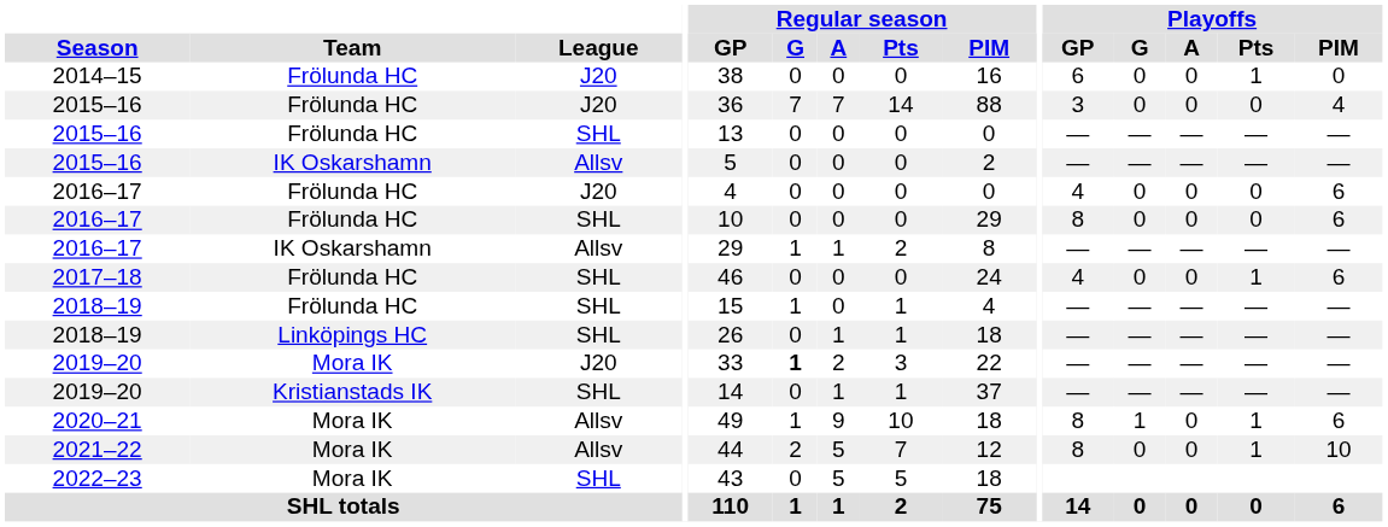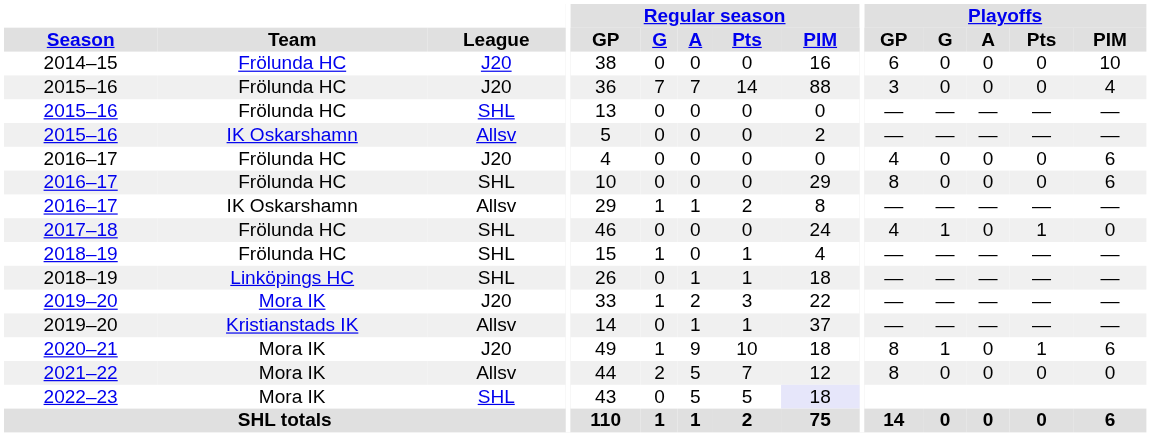2014–15 | Playoffs / Pts: 1 -> 0
2014–15 | Playoffs / PIM: 0 -> 10
2017–18 | Playoffs / G: 0 -> 1
2017–18 | Playoffs / PIM: 6 -> 0
2019–20 / Mora IK | Regular season / G: bold -> normal
2019–20 / Kristianstads IK | League: SHL -> Allsv
2020–21 | League: Allsv -> J20
2021–22 | Playoffs / Pts: 1 -> 0
2021–22 | Playoffs / PIM: 10 -> 0
2022–23 | Regular season / PIM: no background -> lavender background
